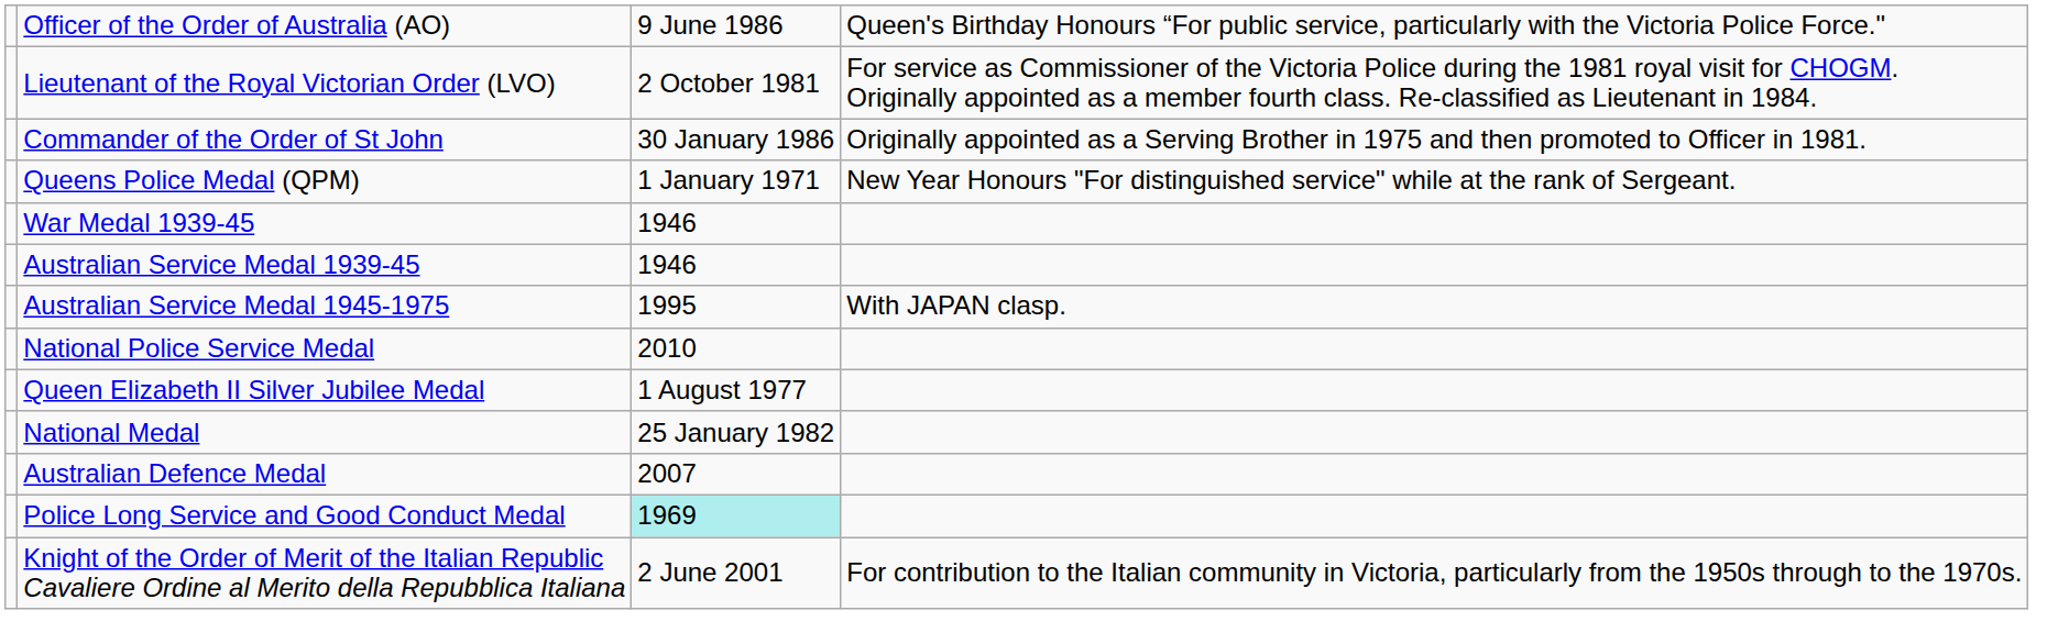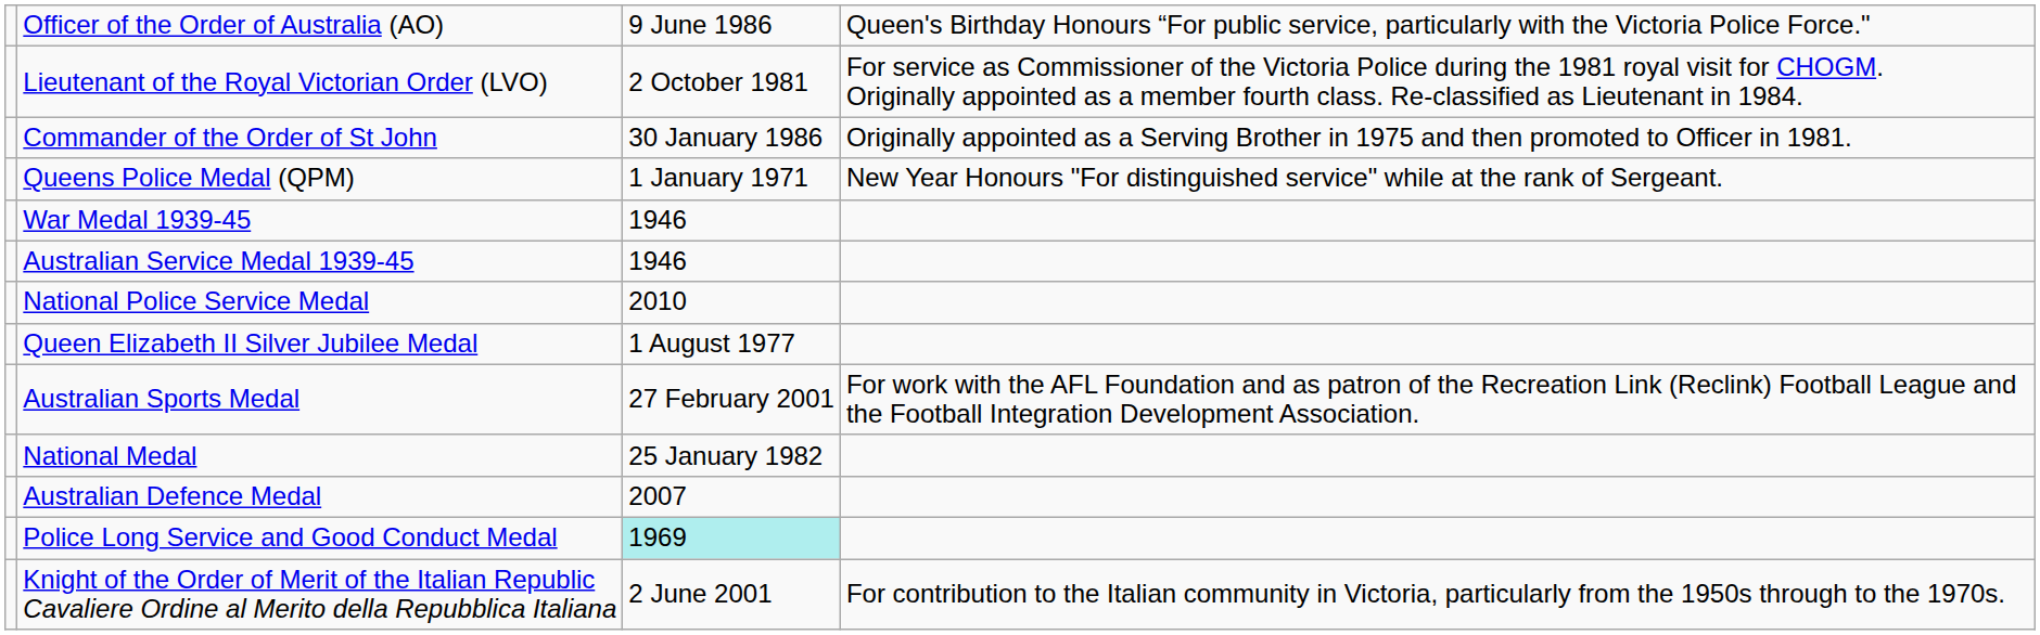- row: Australian Service Medal 1945-1975 | 1995 | With JAPAN clasp.
+ row: Australian Sports Medal | 27 February 2001 | For work with the AFL Foundation and as patron of the Recreation Link (Reclink) Football League and the Football Integration Development Association.
